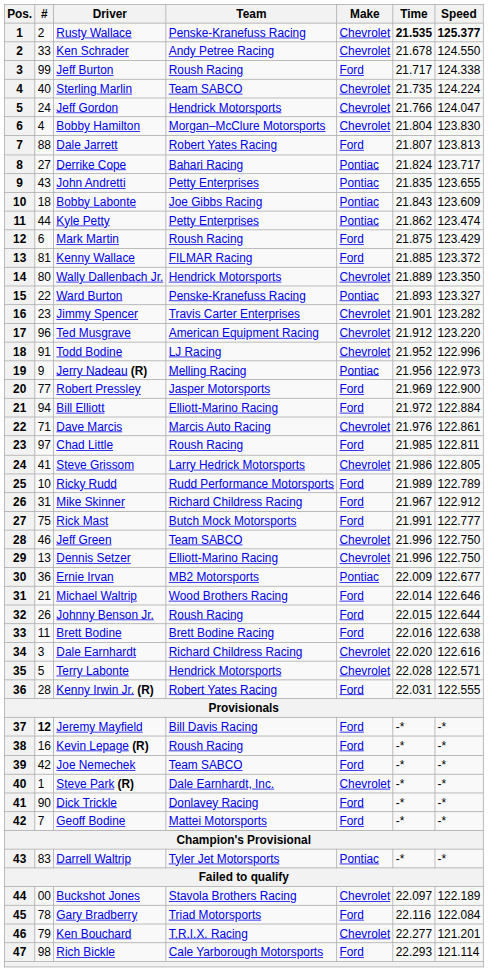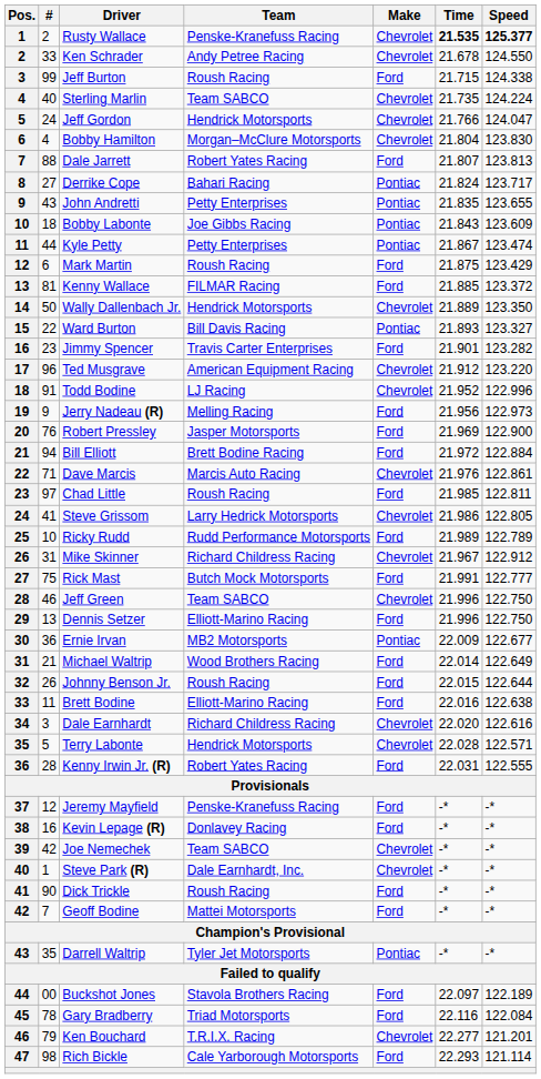Jeff Burton | Time: 21.717 -> 21.715
Kyle Petty | Time: 21.862 -> 21.867
Wally Dallenbach Jr. | #: 80 -> 50
Ward Burton | Team: Penske-Kranefuss Racing -> Bill Davis Racing
Jimmy Spencer | Make: Chevrolet -> Ford
Jerry Nadeau (R) | Make: Pontiac -> Ford
Robert Pressley | #: 77 -> 76
Bill Elliott | Team: Elliott-Marino Racing -> Brett Bodine Racing
Mike Skinner | Make: Ford -> Chevrolet
Dennis Setzer | Make: Chevrolet -> Ford
Michael Waltrip | Speed: 122.646 -> 122.649
Brett Bodine | Team: Brett Bodine Racing -> Elliott-Marino Racing
Jeremy Mayfield | #: bold -> normal
Jeremy Mayfield | Team: Bill Davis Racing -> Penske-Kranefuss Racing
Kevin Lepage (R) | Team: Roush Racing -> Donlavey Racing
Joe Nemechek | Make: Ford -> Chevrolet
Dick Trickle | Team: Donlavey Racing -> Roush Racing
Darrell Waltrip | #: 83 -> 35
Buckshot Jones | Make: Chevrolet -> Ford
